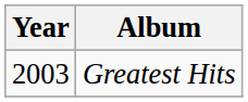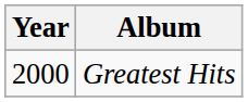Greatest Hits | Year: 2003 -> 2000
